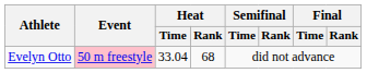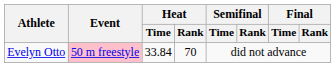Evelyn Otto | Heat / Time: 33.04 -> 33.84
Evelyn Otto | Heat / Rank: 68 -> 70
